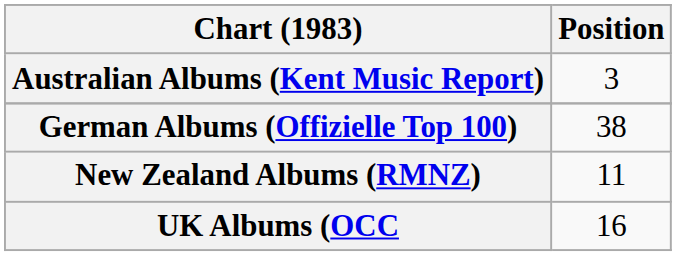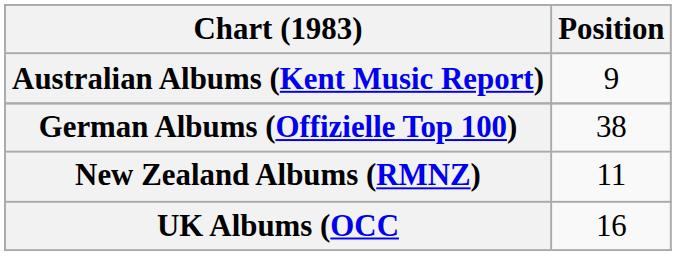Australian Albums (Kent Music Report) | Position: 3 -> 9
